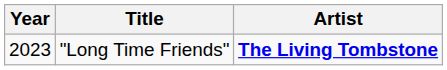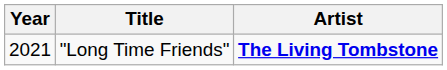"Long Time Friends" | Year: 2023 -> 2021
